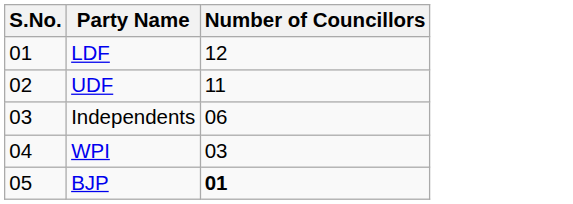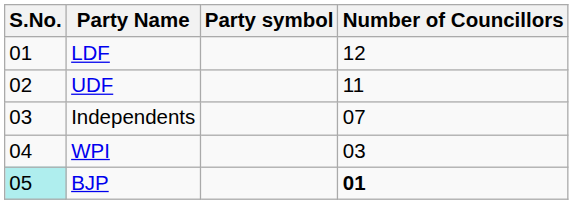+ column: Party symbol
Independents | Number of Councillors: 06 -> 07
BJP | S.No.: no background -> paleturquoise background
